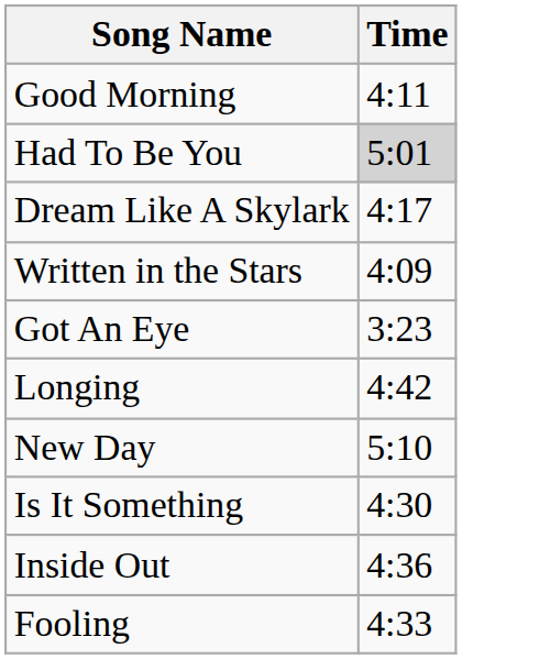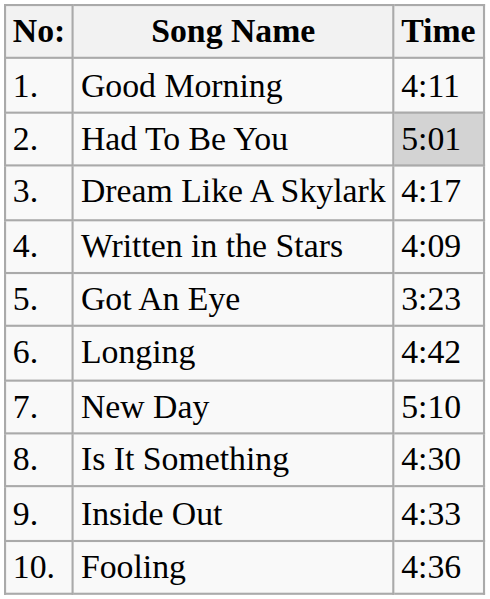+ column: No: | 1. | 2. | 3. | 4. | 5. | 6. | 7. | 8. | 9. | 10.
Inside Out | Time: 4:36 -> 4:33
Fooling | Time: 4:33 -> 4:36
